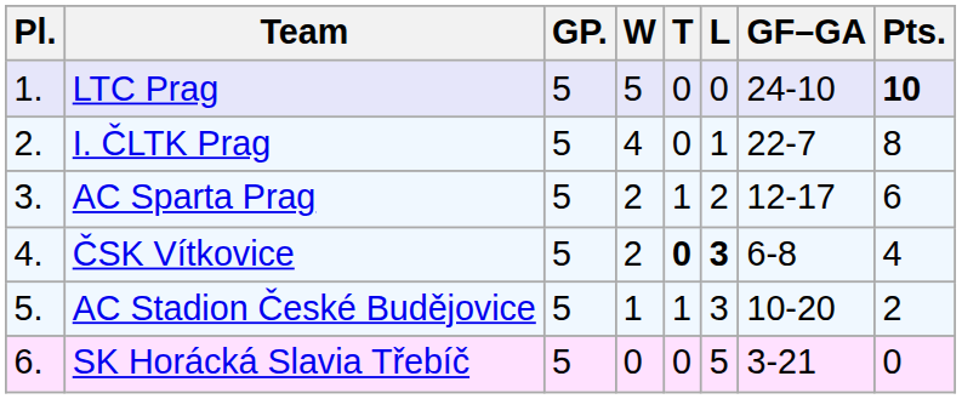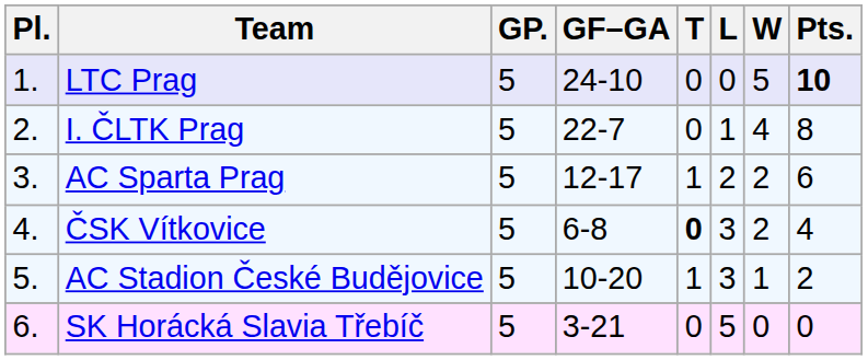columns swapped: W <-> GF–GA
ČSK Vítkovice | L: bold -> normal
